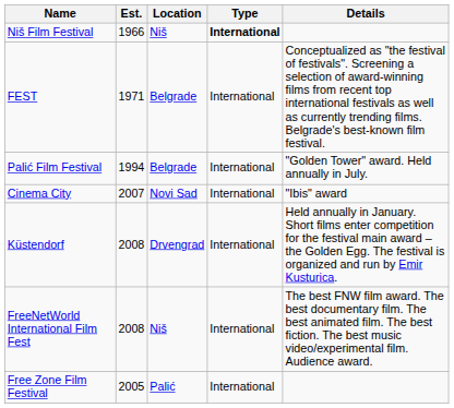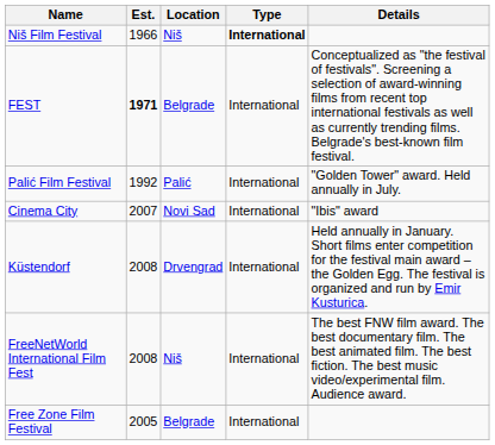FEST | Est.: normal -> bold
Palić Film Festival | Est.: 1994 -> 1992
Palić Film Festival | Location: Belgrade -> Palić
Free Zone Film Festival | Location: Palić -> Belgrade
